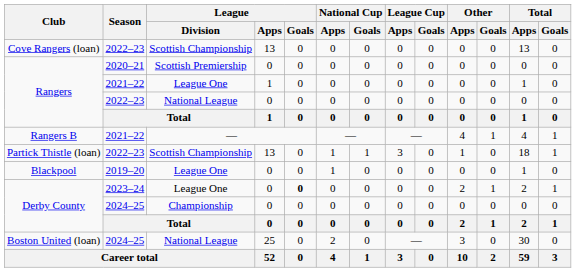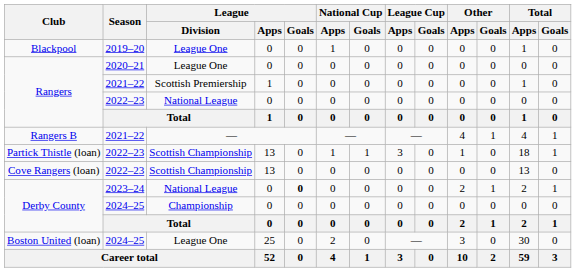rows swapped: Blackpool <-> Cove Rangers (loan)
Rangers / 2020–21 | League / Division: Scottish Premiership -> League One
Rangers / 2021–22 | League / Division: League One -> Scottish Premiership
Derby County / 2023–24 | League / Division: League One -> National League
Boston United (loan) | League / Division: National League -> League One
